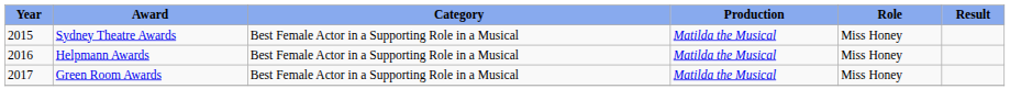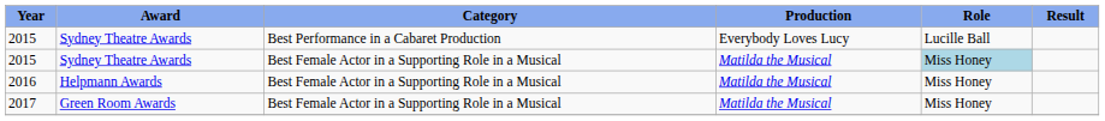+ row: 2015 | Sydney Theatre Awards | Best Performance in a Cabaret Production | Everybody Loves Lucy | Lucille Ball
2015 / Best Female Actor in a Supporting Role in a Musical | Role: no background -> lightblue background
